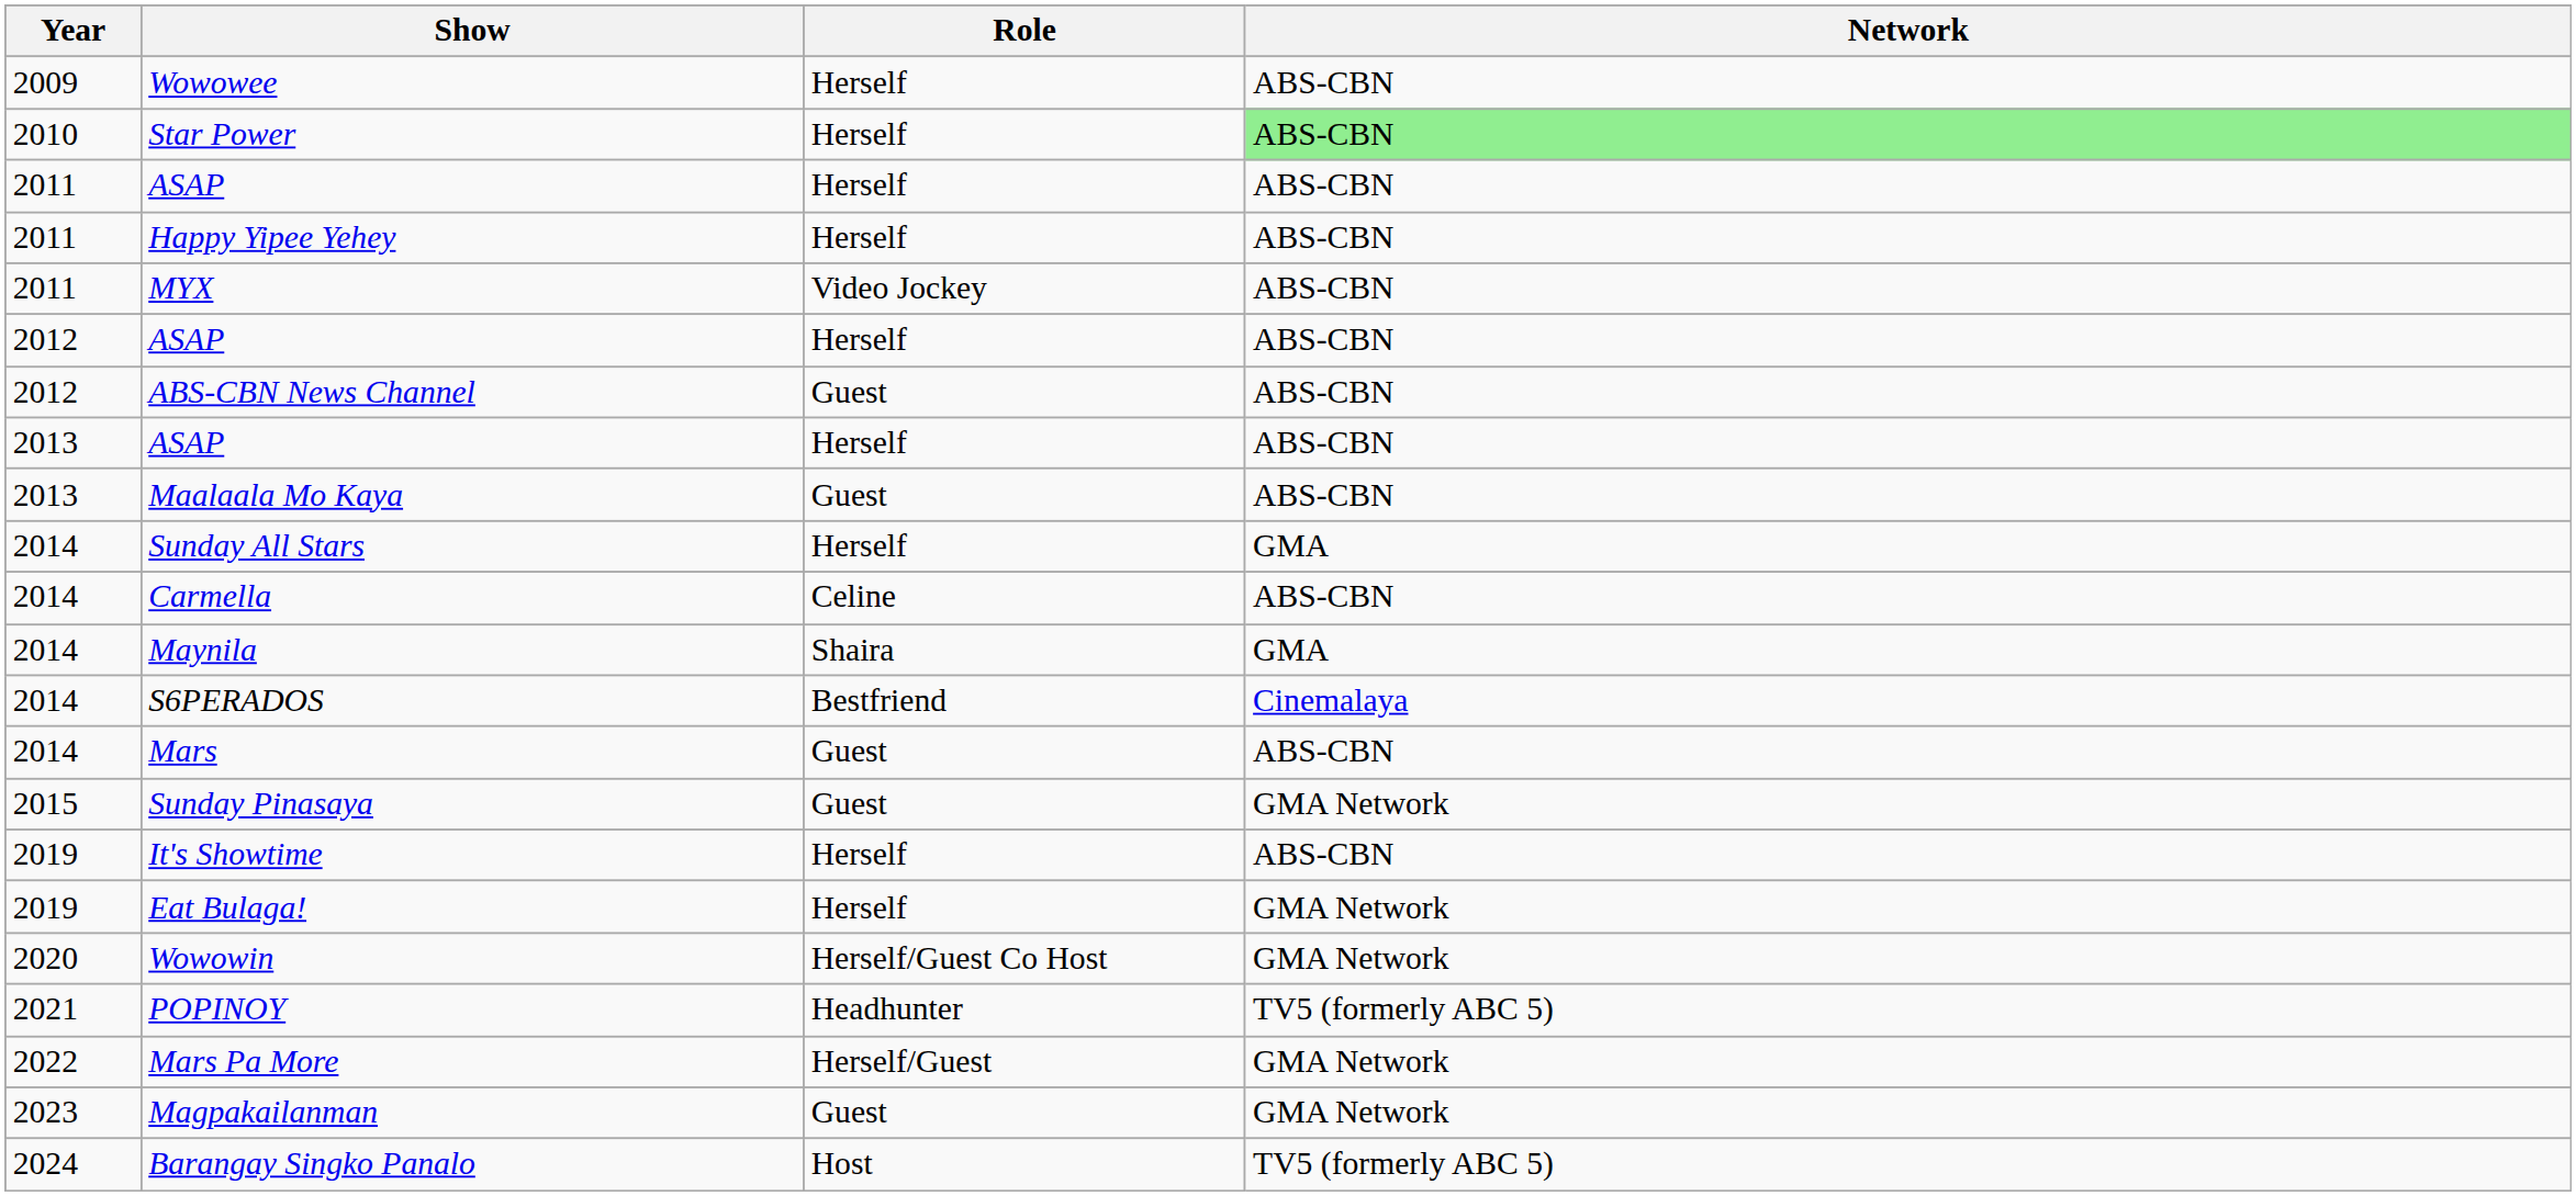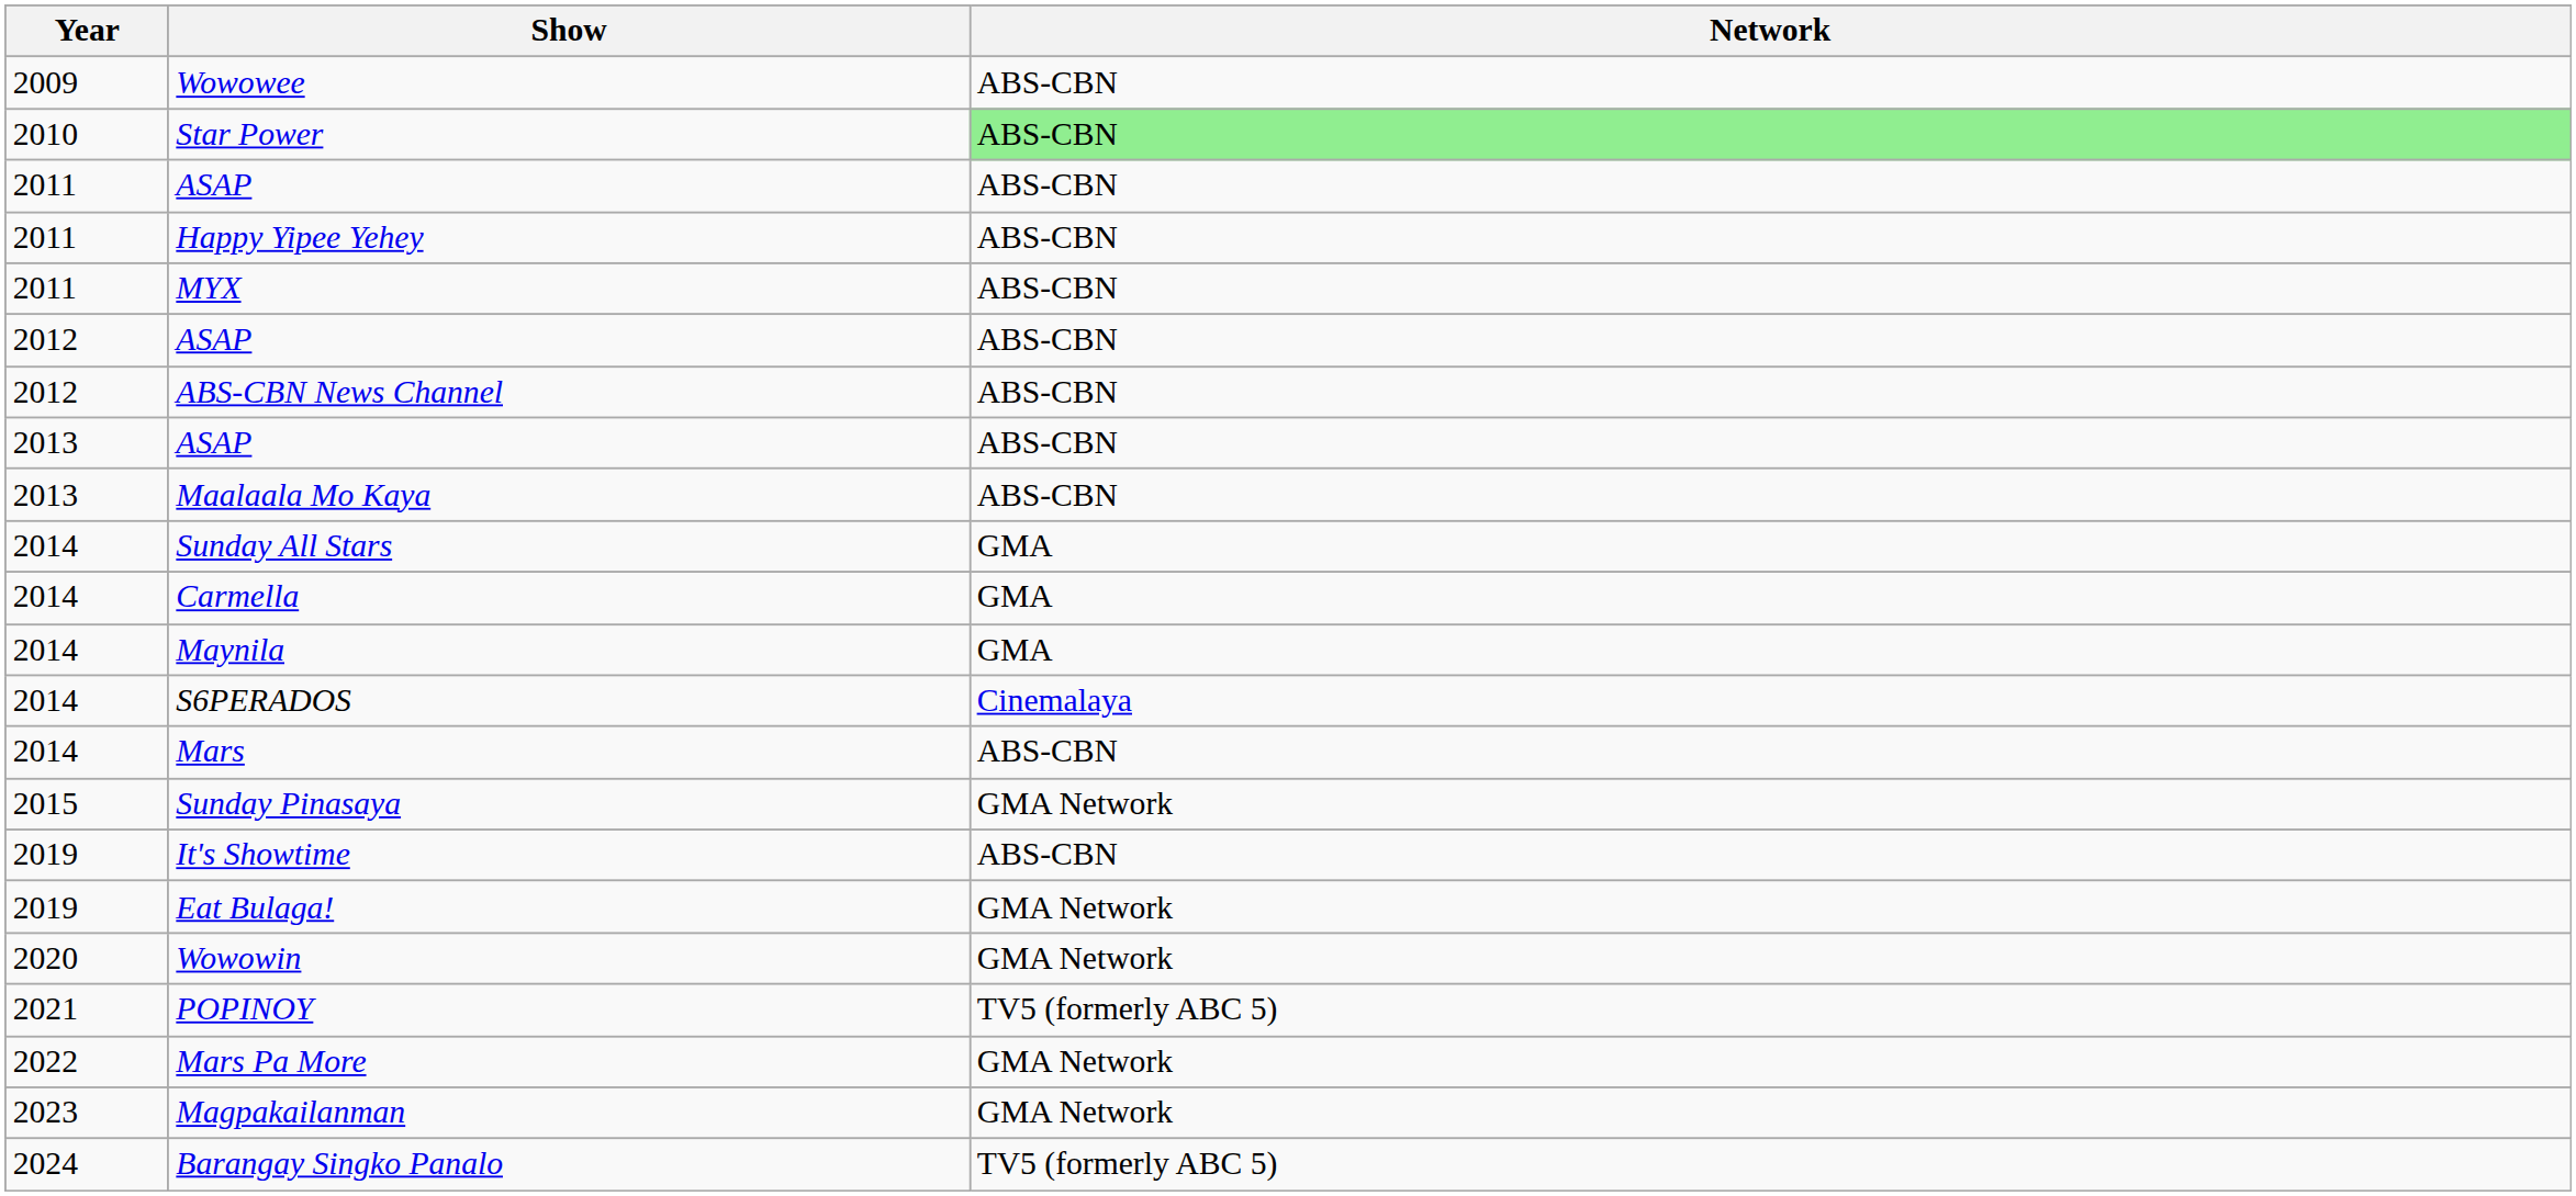- column: Role | Herself | Herself | Herself | Herself | Video Jockey | Herself | Guest | Herself | Guest | Herself | Celine | Shaira | Bestfriend | Guest | Guest | Herself | Herself | Herself/Guest Co Host | Headhunter | Herself/Guest | Guest | Host
Carmella | Network: ABS-CBN -> GMA
